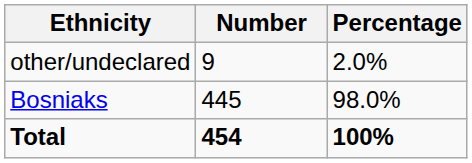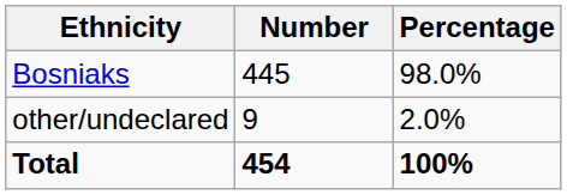rows swapped: Bosniaks <-> other/undeclared
